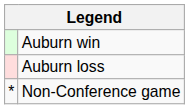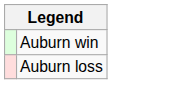- row: * | Non-Conference game
